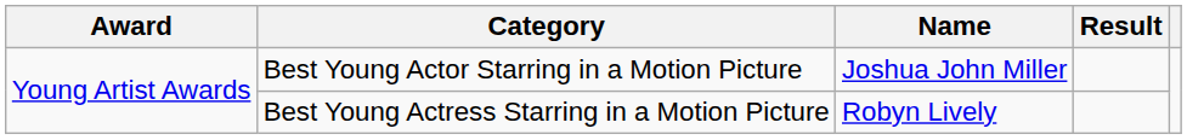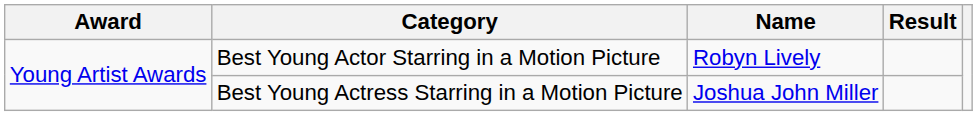Best Young Actor Starring in a Motion Picture | Name: Joshua John Miller -> Robyn Lively
Best Young Actress Starring in a Motion Picture | Name: Robyn Lively -> Joshua John Miller
